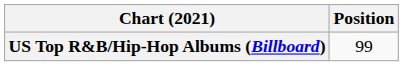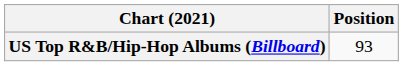US Top R&B/Hip-Hop Albums (Billboard) | Position: 99 -> 93
